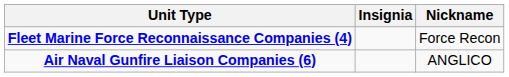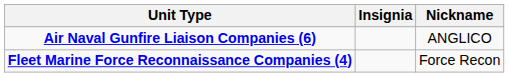rows swapped: Air Naval Gunfire Liaison Companies (6) <-> Fleet Marine Force Reconnaissance Companies (4)
